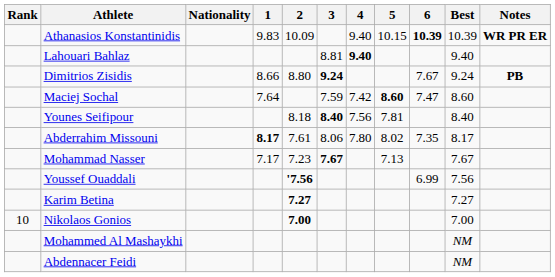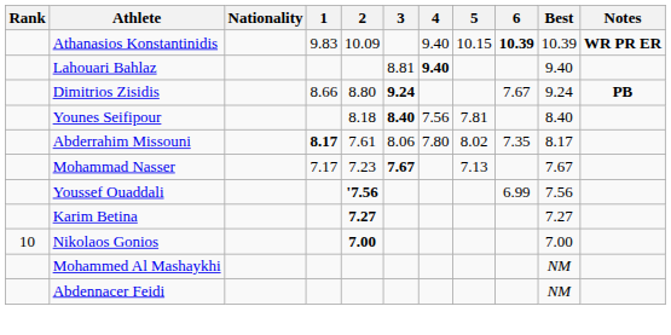- row: Maciej Sochal | 7.64 | 7.59 | 7.42 | 8.60 | 7.47 | 8.60
